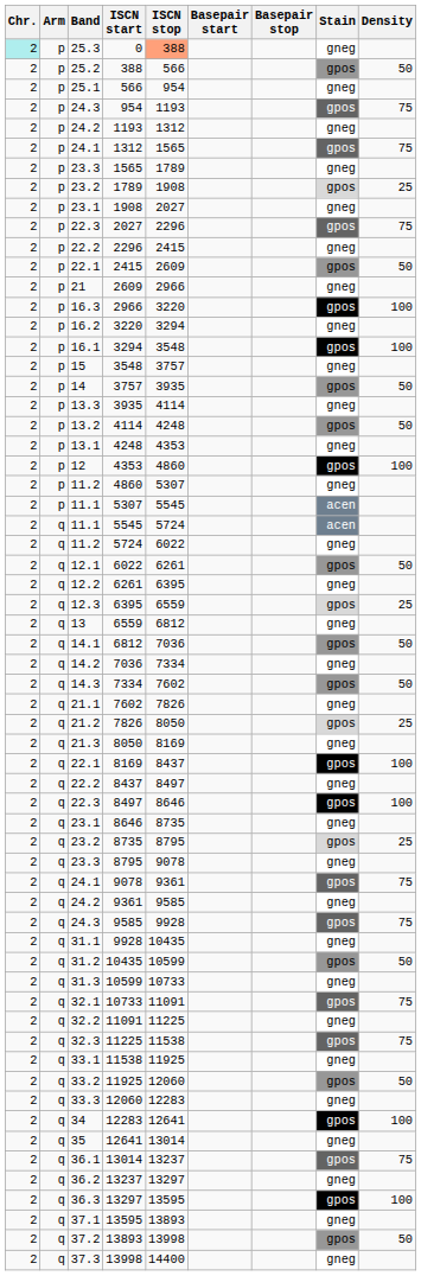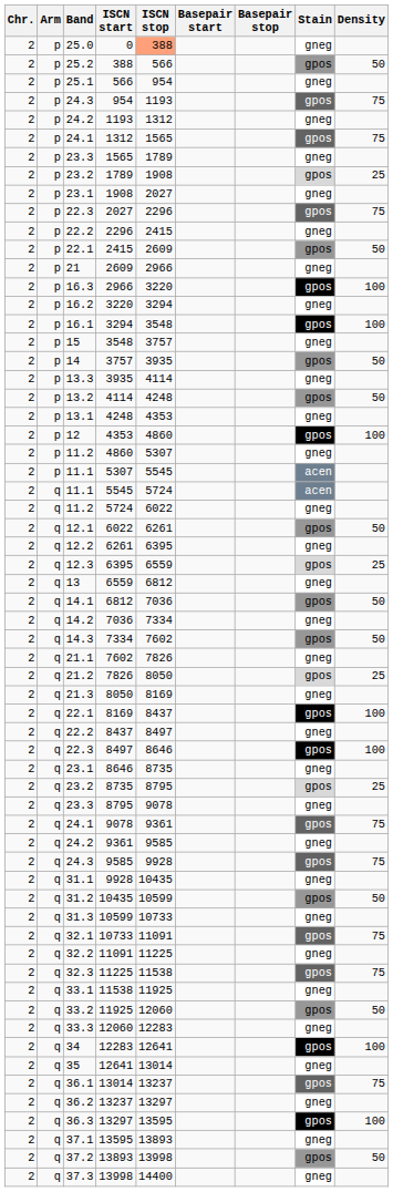0 | Chr.: paleturquoise background -> no background
0 | Band: 25.3 -> 25.0
